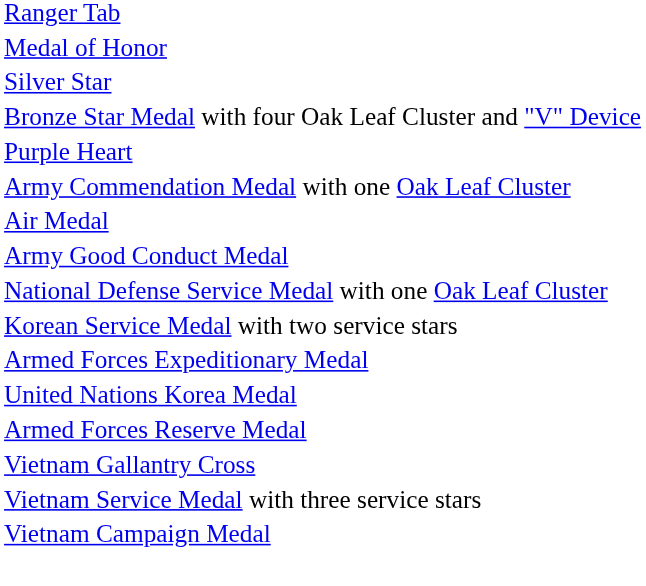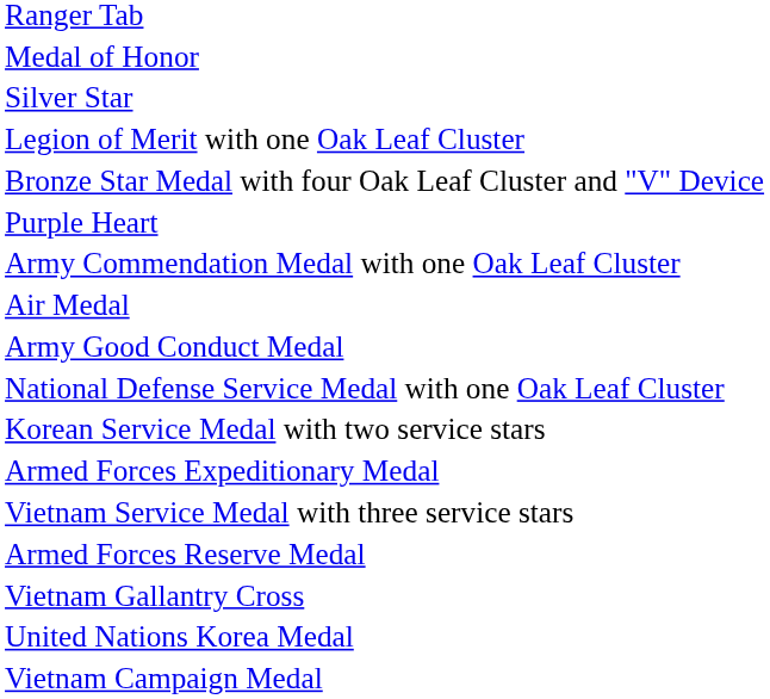+ row: Legion of Merit with one Oak Leaf Cluster
rows swapped: Vietnam Service Medal with three service stars <-> United Nations Korea Medal
